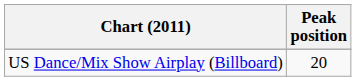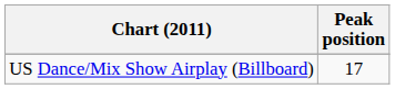US Dance/Mix Show Airplay (Billboard) | Peak position: 20 -> 17
